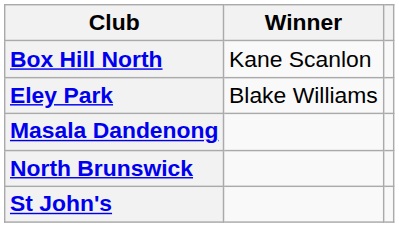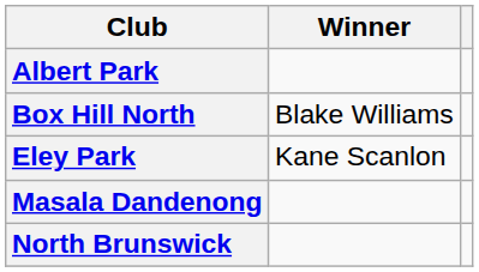+ row: Albert Park
Box Hill North | Winner: Kane Scanlon -> Blake Williams
Eley Park | Winner: Blake Williams -> Kane Scanlon
- row: St John's
